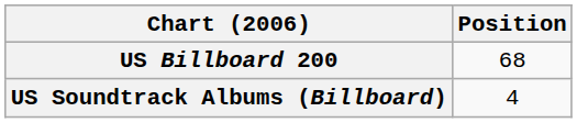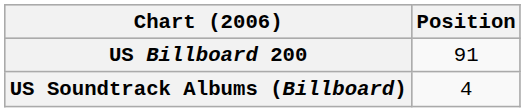US Billboard 200 | Position: 68 -> 91
